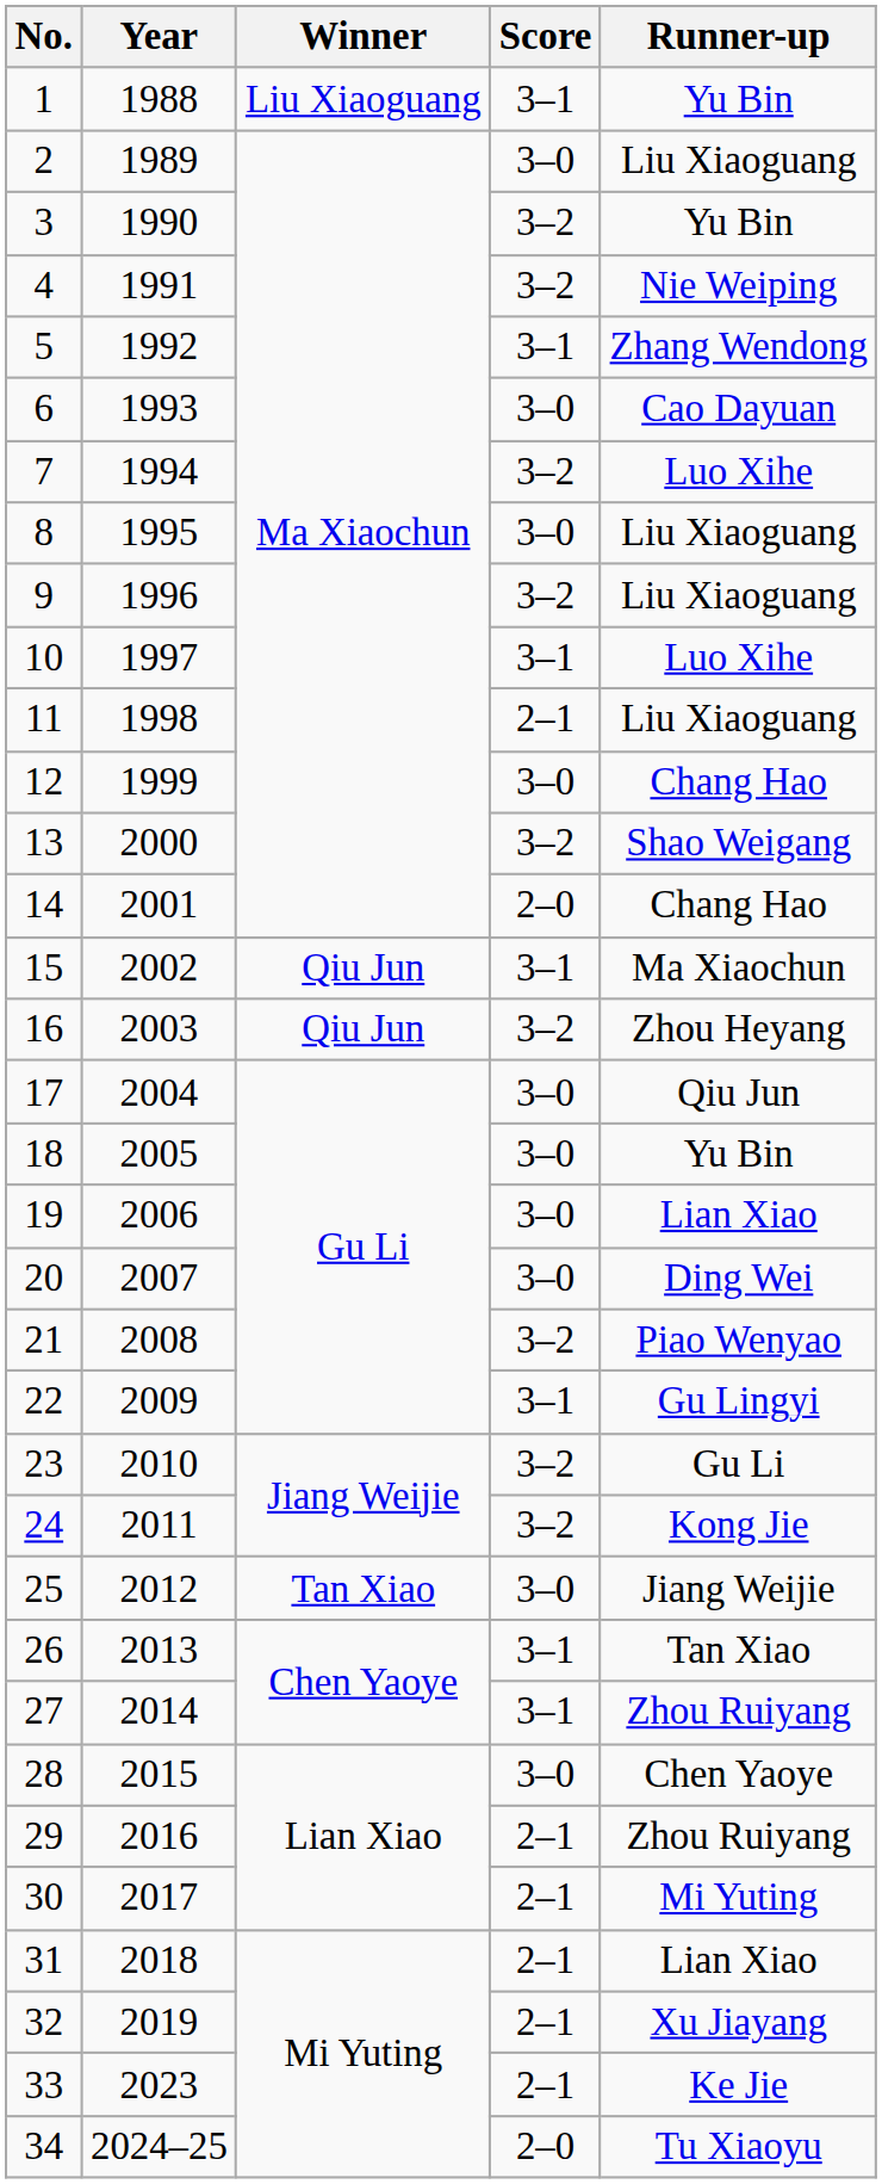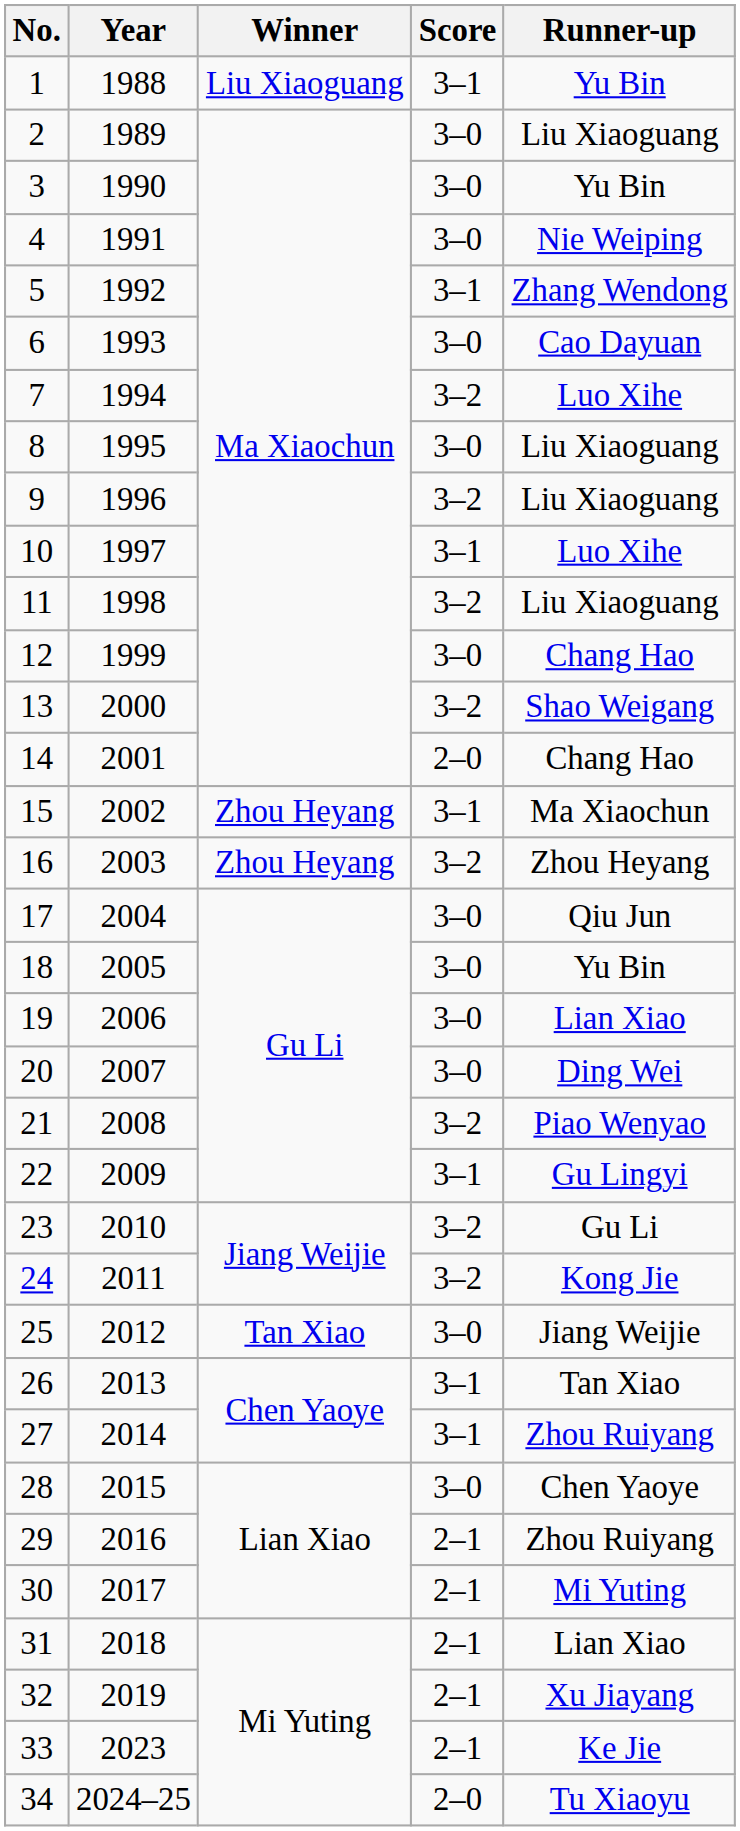3 | Score: 3–2 -> 3–0
4 | Score: 3–2 -> 3–0
11 | Score: 2–1 -> 3–2
15 | Winner: Qiu Jun -> Zhou Heyang
16 | Winner: Qiu Jun -> Zhou Heyang
